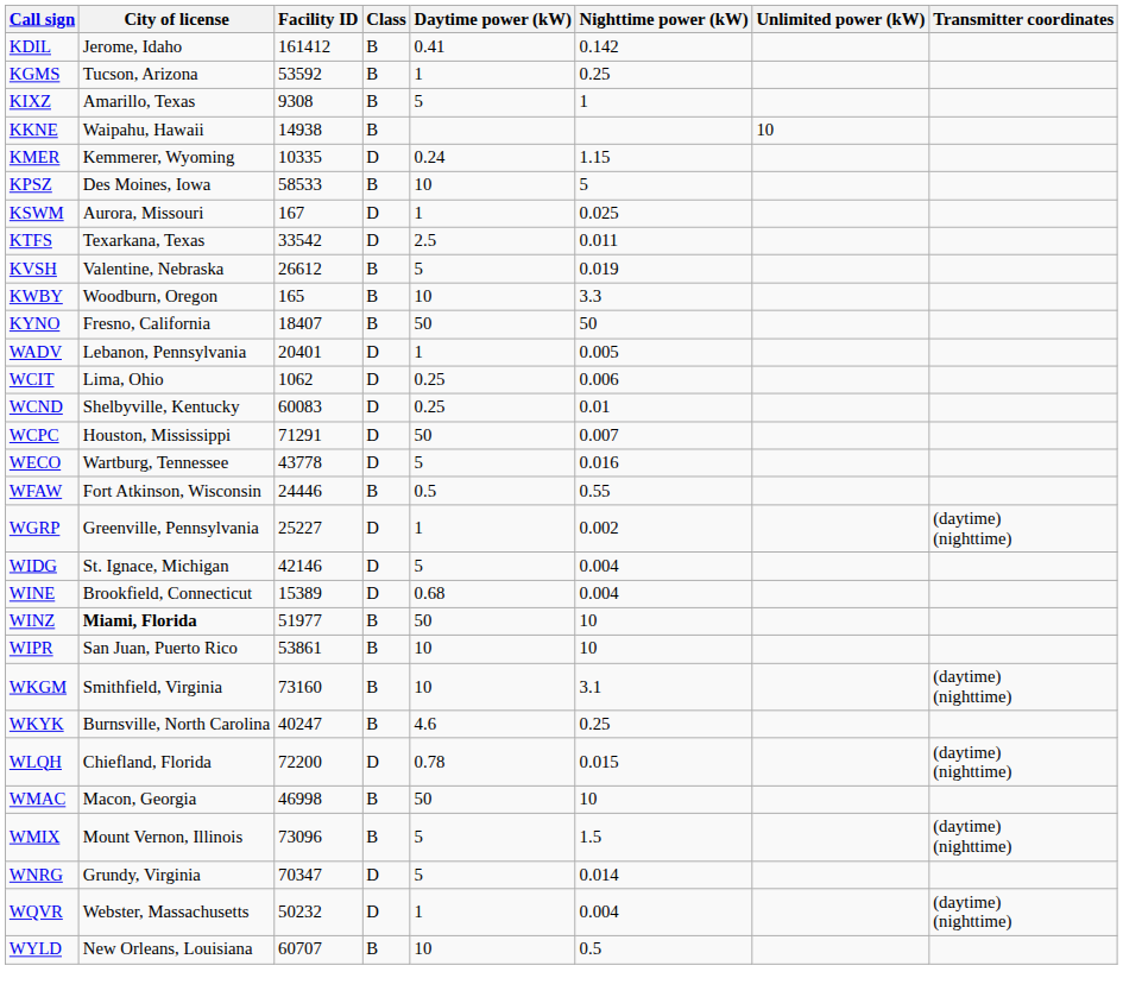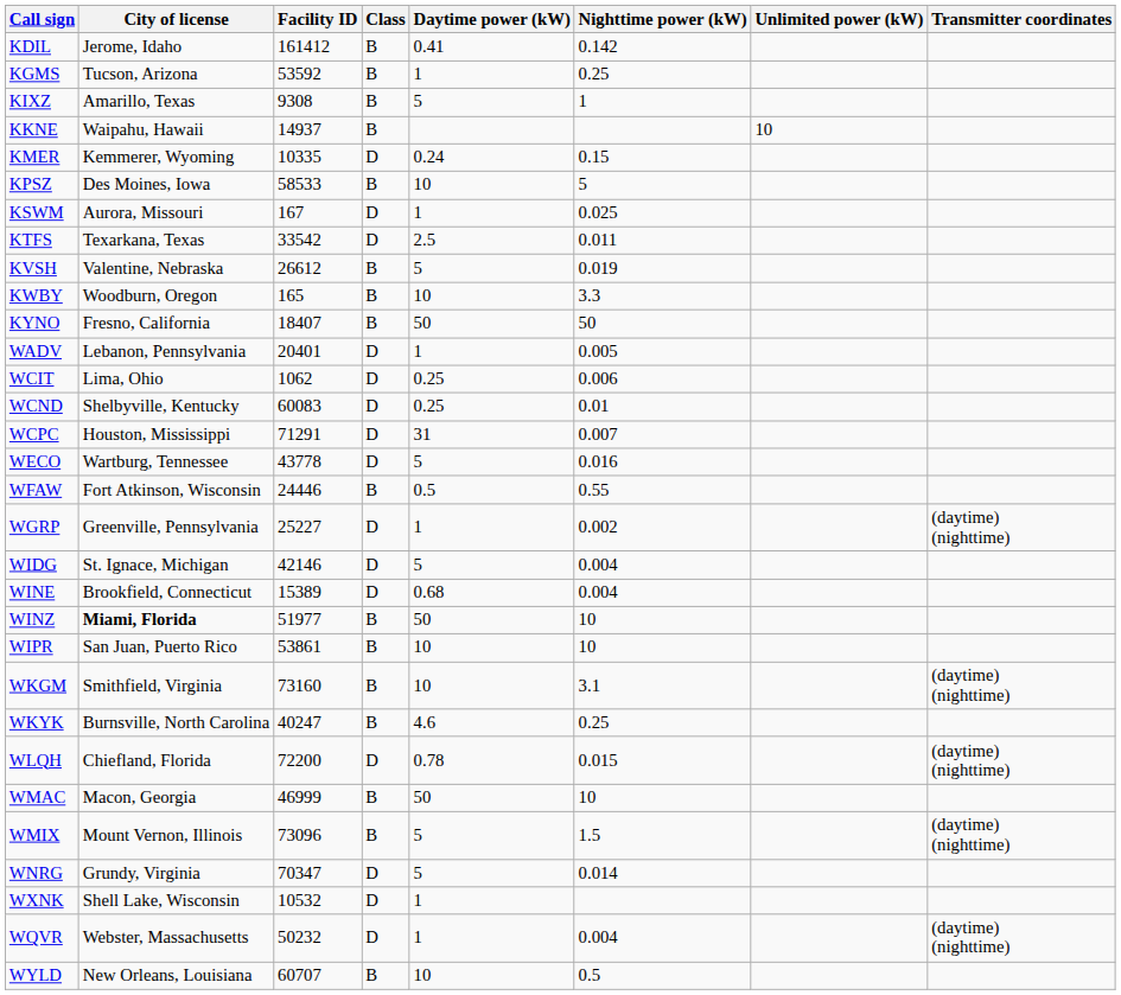KKNE | Facility ID: 14938 -> 14937
KMER | Nighttime power (kW): 1.15 -> 0.15
WCPC | Daytime power (kW): 50 -> 31
WMAC | Facility ID: 46998 -> 46999
+ row: WXNK | Shell Lake, Wisconsin | 10532 | D | 1
